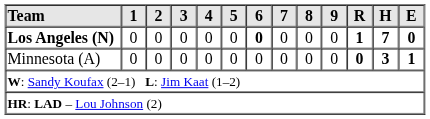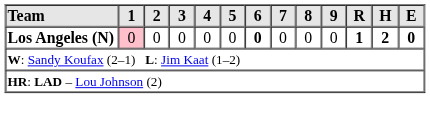Los Angeles (N) | 1: no background -> pink background
Los Angeles (N) | H: 7 -> 2
- row: Minnesota (A) | 0 | 0 | 0 | 0 | 0 | 0 | 0 | 0 | 0 | 0 | 3 | 1
